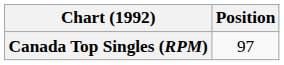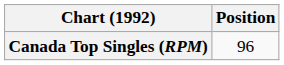Canada Top Singles (RPM) | Position: 97 -> 96
